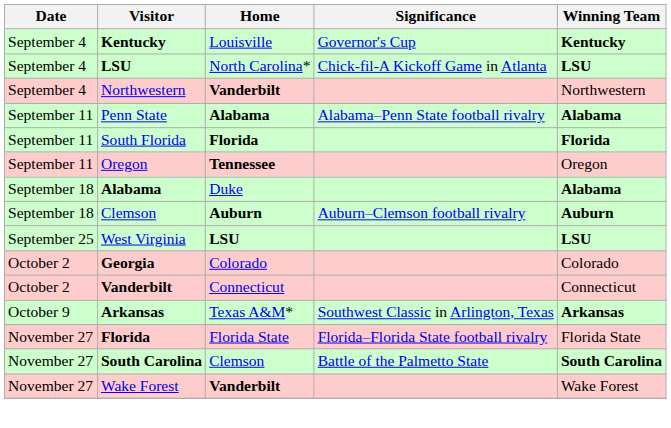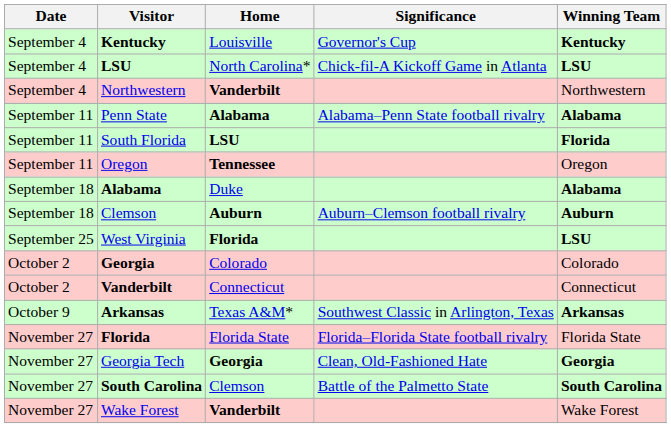South Florida | Home: Florida -> LSU
West Virginia | Home: LSU -> Florida
+ row: November 27 | Georgia Tech | Georgia | Clean, Old-Fashioned Hate | Georgia
